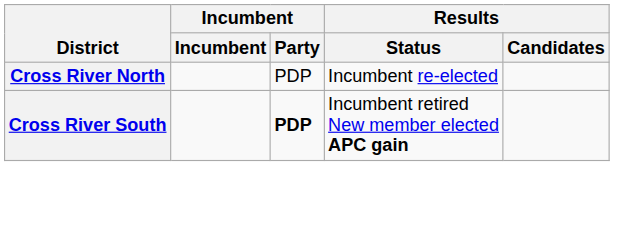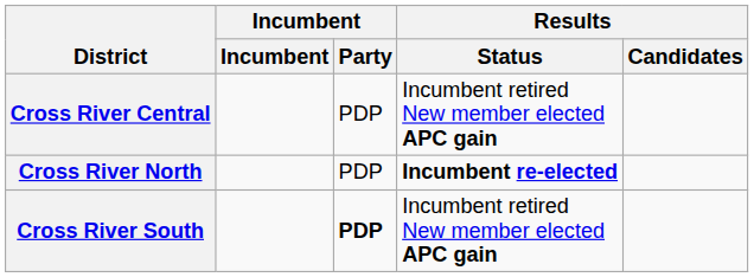+ row: Cross River Central | PDP | Incumbent retired New member elected APC gain
Cross River North | Results / Status: normal -> bold
